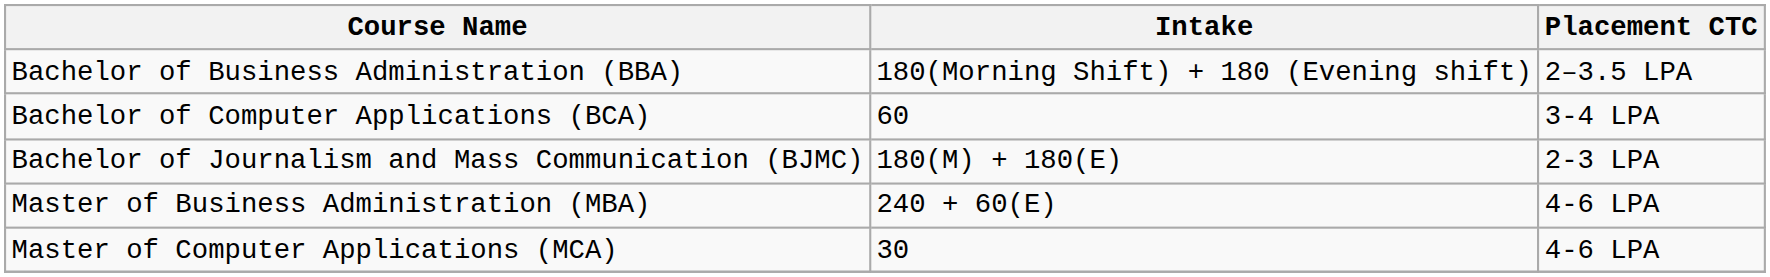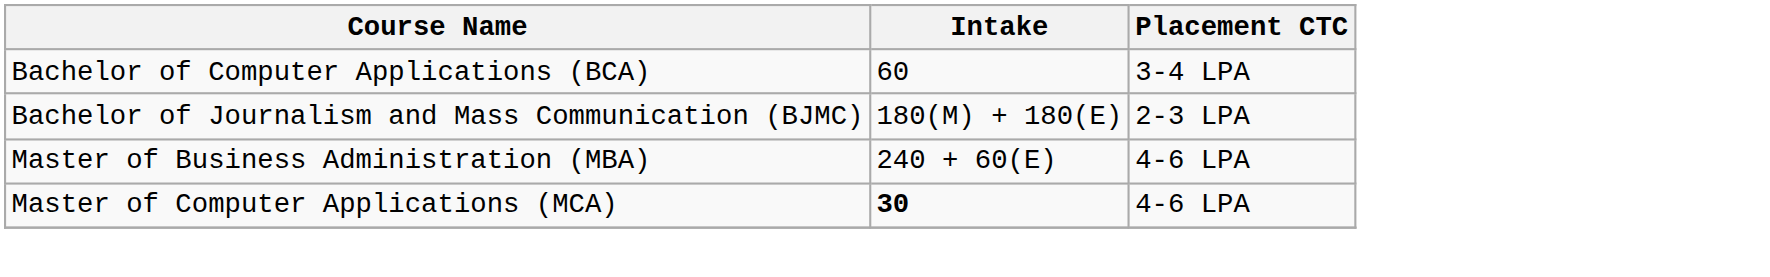- row: Bachelor of Business Administration (BBA) | 180(Morning Shift) + 180 (Evening shift) | 2–3.5 LPA
Master of Computer Applications (MCA) | Intake: normal -> bold
